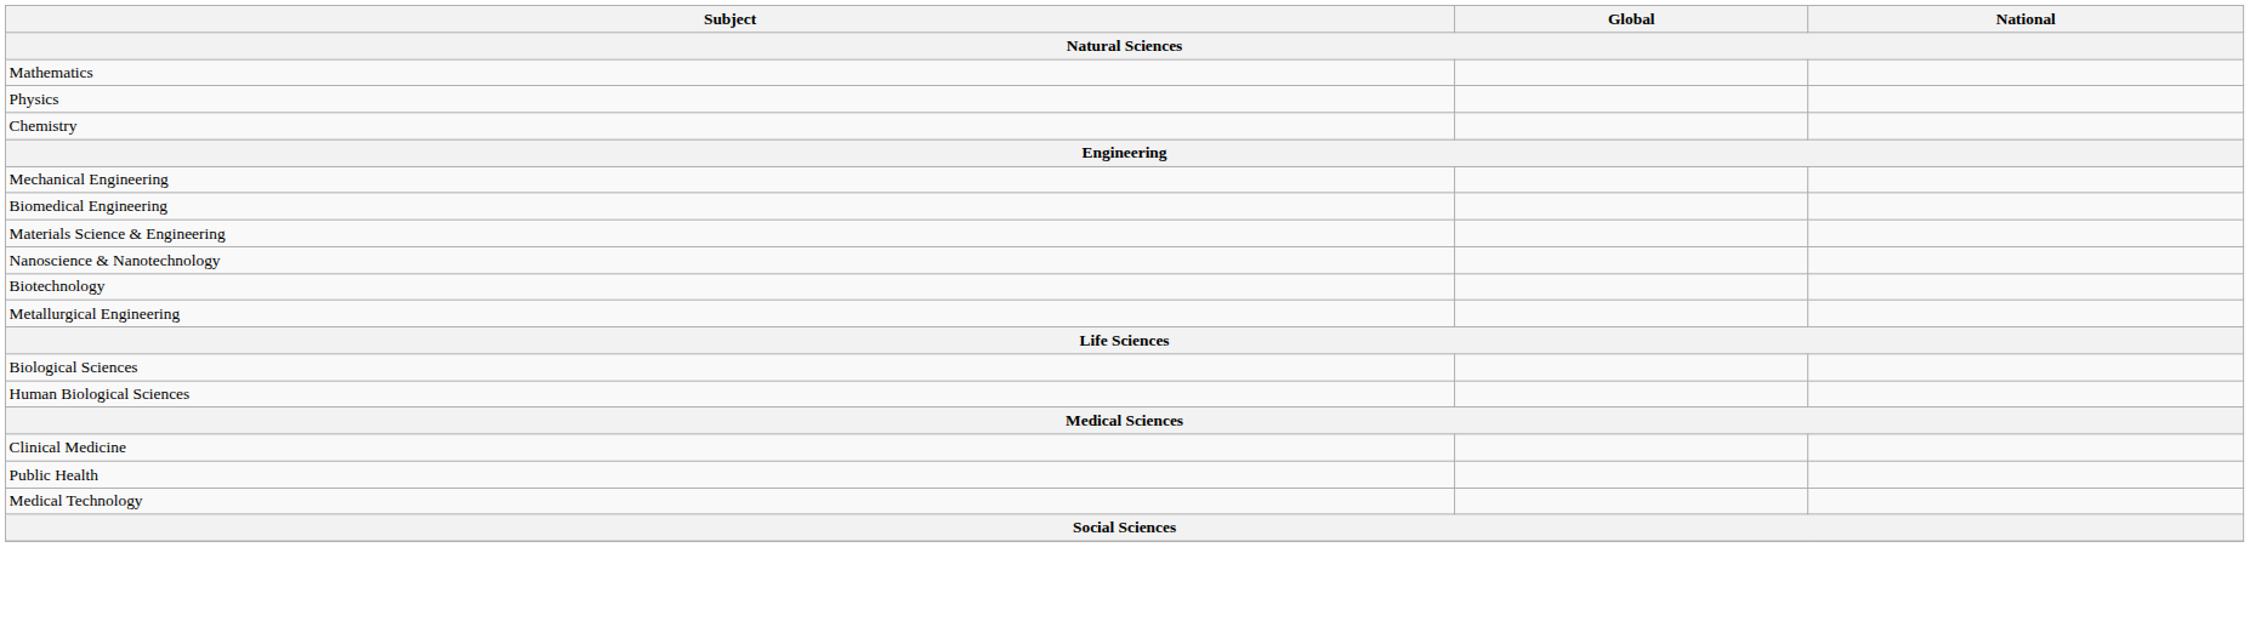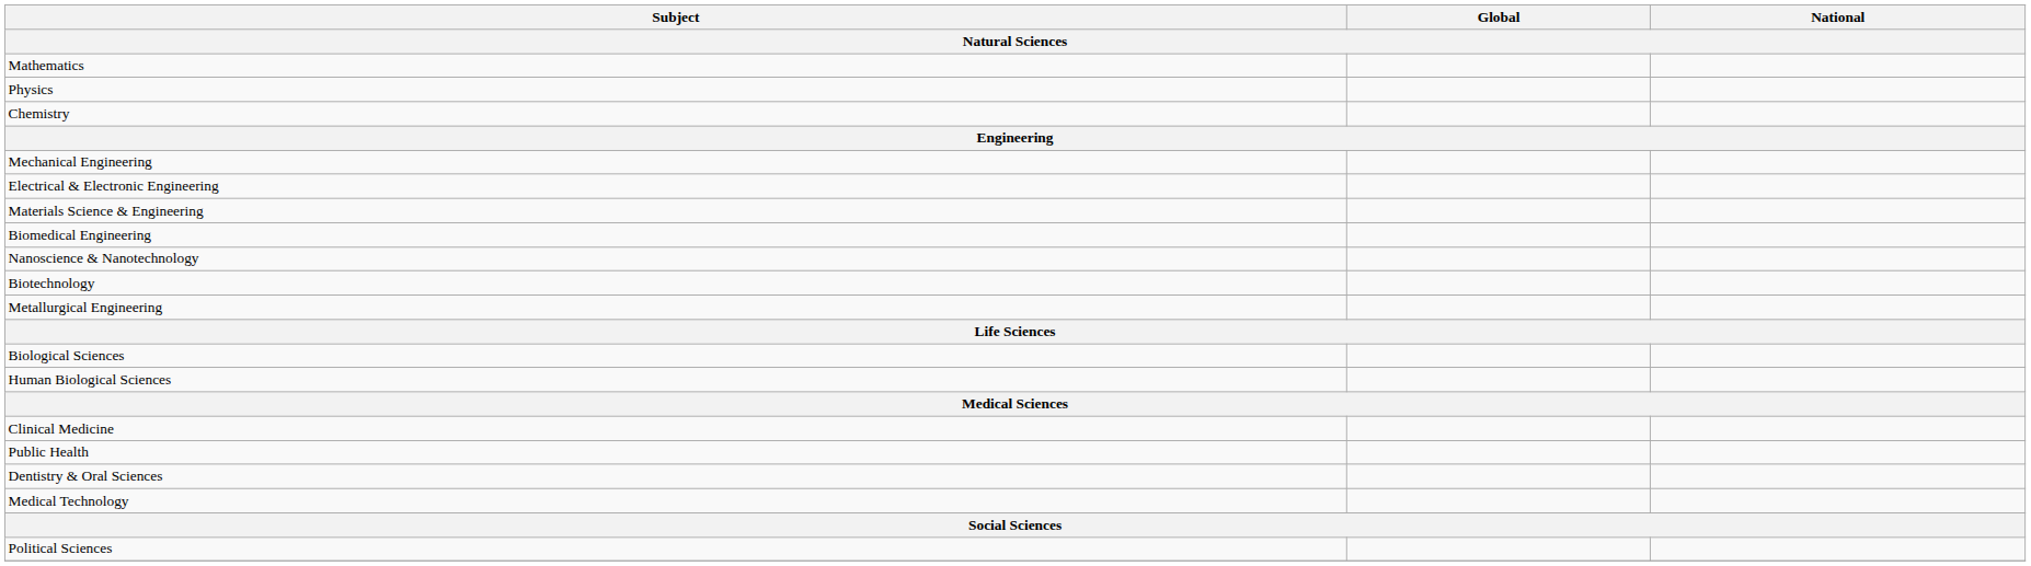+ row: Electrical & Electronic Engineering
rows swapped: Biomedical Engineering <-> Materials Science & Engineering
+ row: Dentistry & Oral Sciences
+ row: Political Sciences
